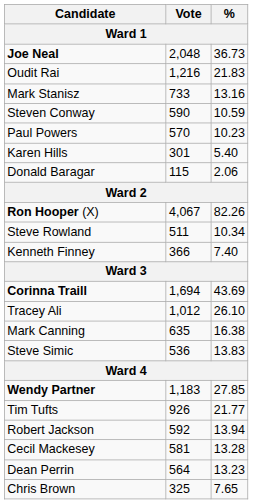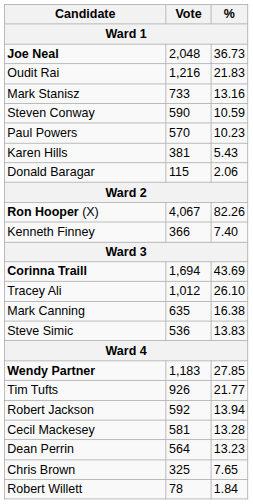Karen Hills | Vote: 301 -> 381
Karen Hills | %: 5.40 -> 5.43
- row: Steve Rowland | 511 | 10.34
+ row: Robert Willett | 78 | 1.84
